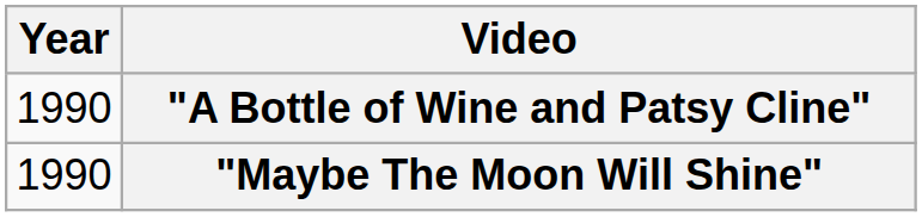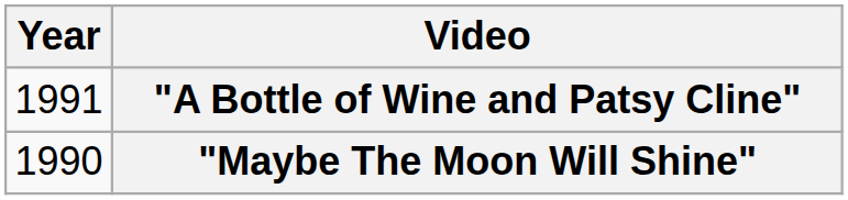"A Bottle of Wine and Patsy Cline" | Year: 1990 -> 1991
